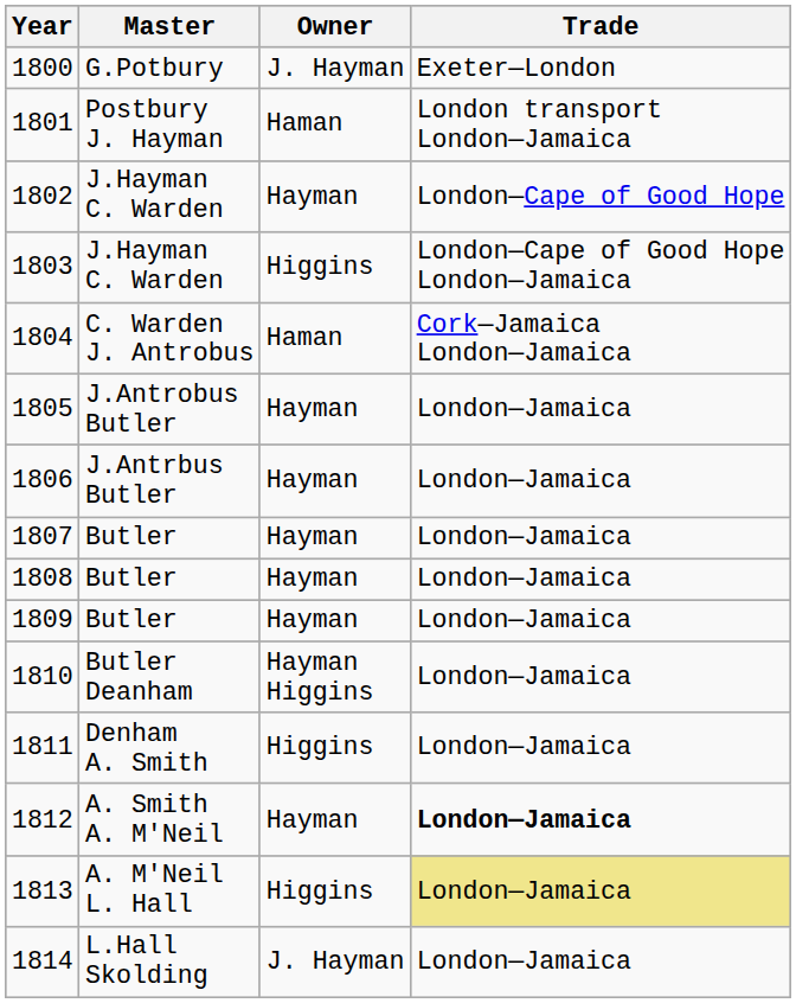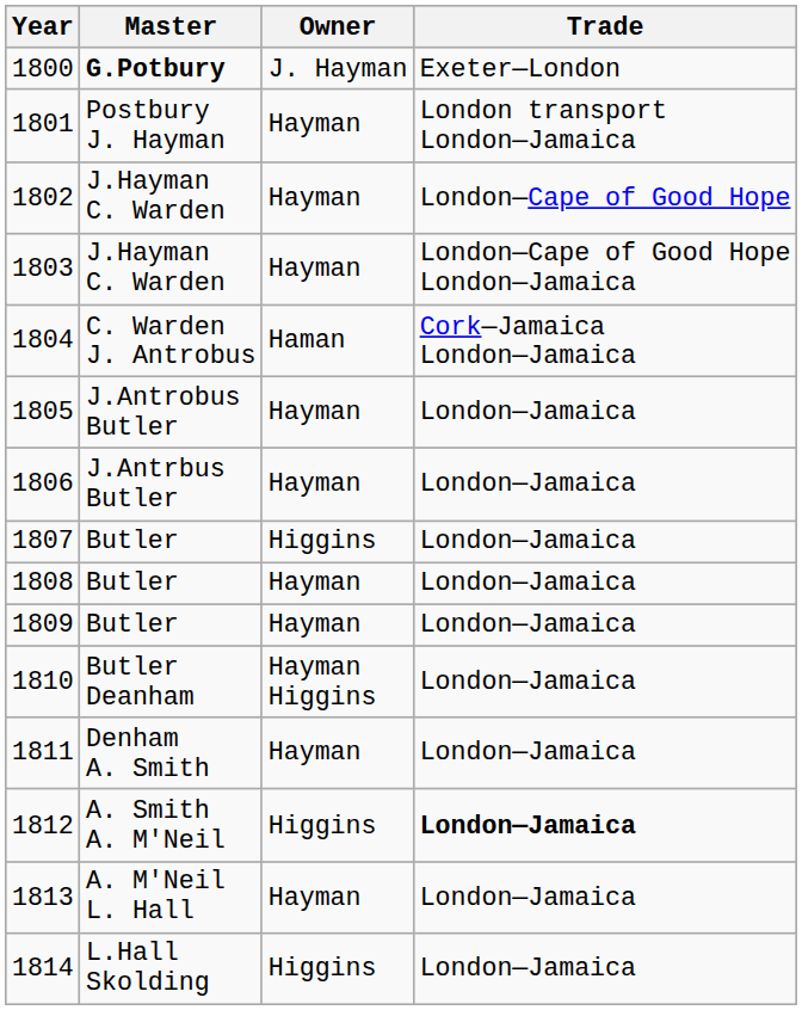1800 | Master: normal -> bold
1801 | Owner: Haman -> Hayman
1803 | Owner: Higgins -> Hayman
1807 | Owner: Hayman -> Higgins
1811 | Owner: Higgins -> Hayman
1812 | Owner: Hayman -> Higgins
1813 | Owner: Higgins -> Hayman
1813 | Trade: khaki background -> no background
1814 | Owner: J. Hayman -> Higgins
